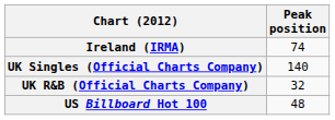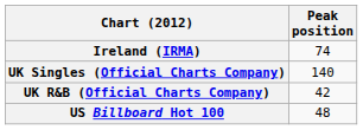UK R&B (Official Charts Company) | Peak position: 32 -> 42
